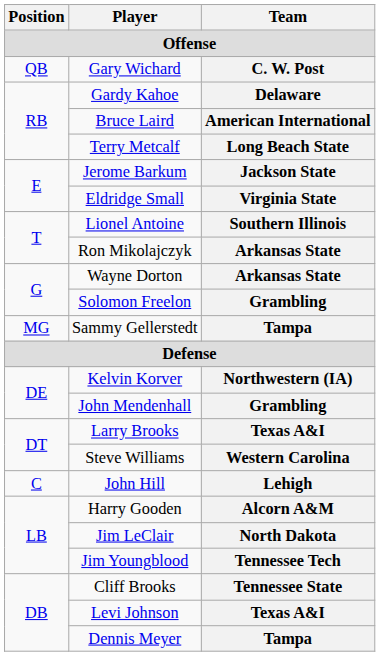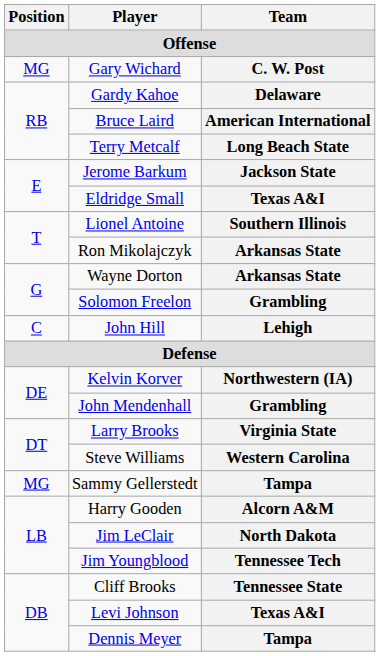Gary Wichard | Position: QB -> MG
Eldridge Small | Team: Virginia State -> Texas A&I
rows swapped: John Hill <-> Sammy Gellerstedt
Larry Brooks | Team: Texas A&I -> Virginia State
